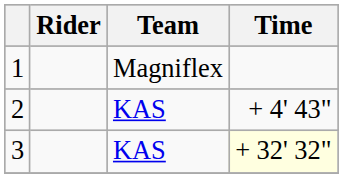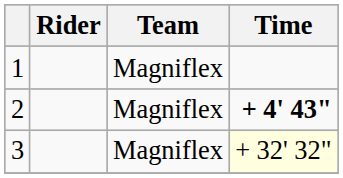2 | Team: KAS -> Magniflex
2 | Time: normal -> bold
3 | Team: KAS -> Magniflex
